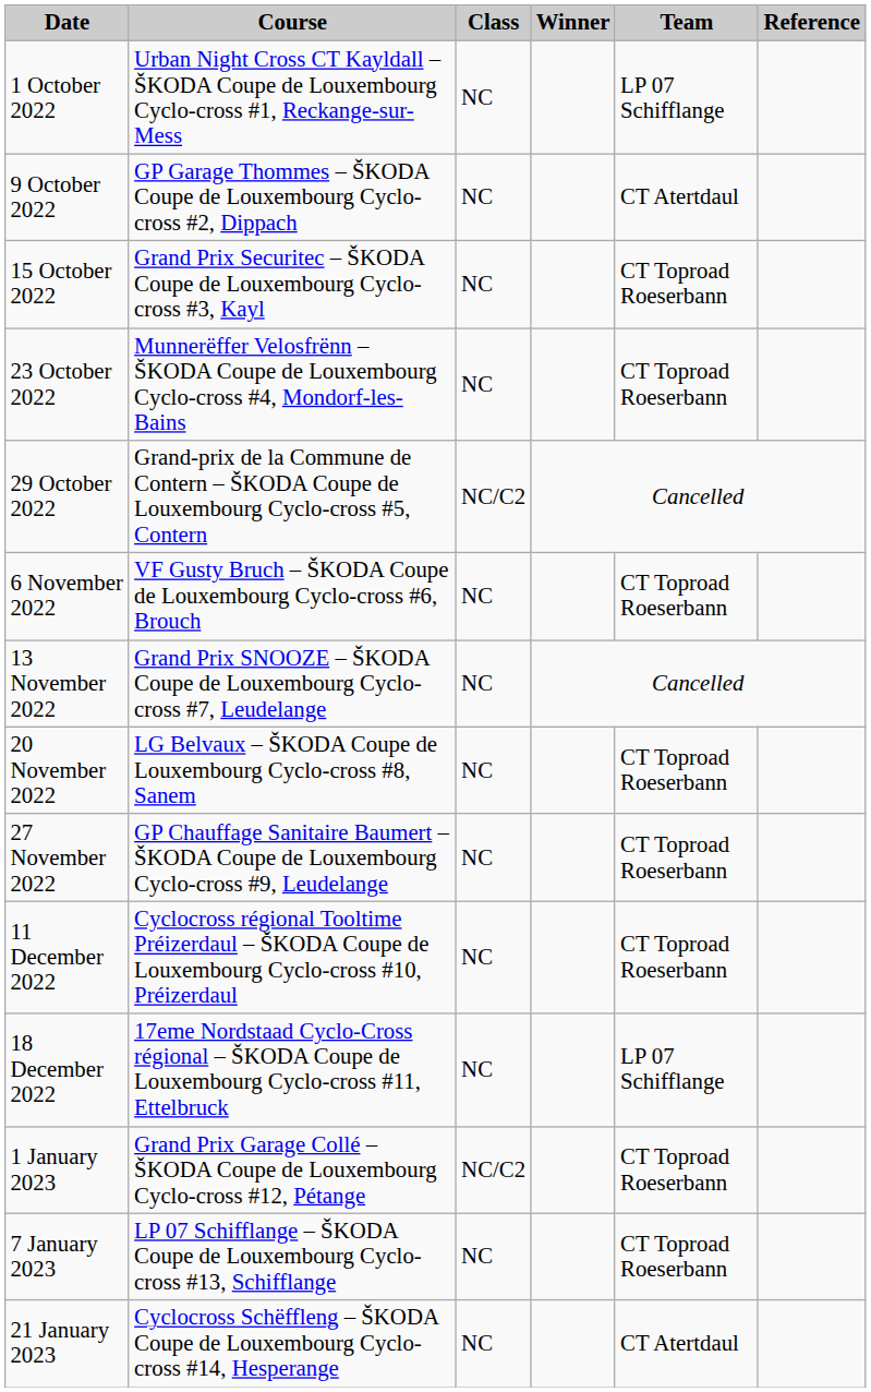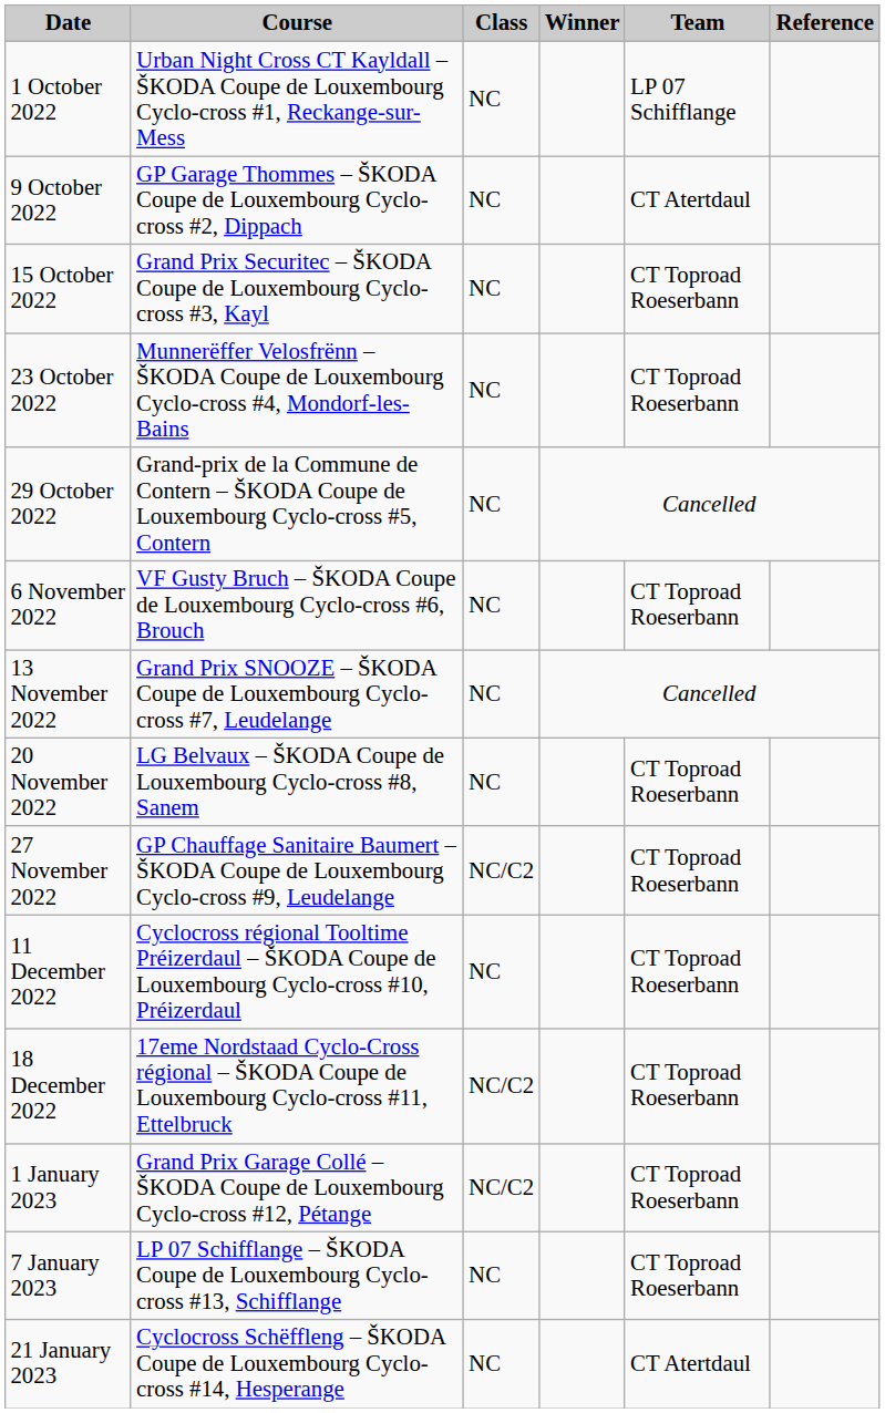29 October 2022 | Class: NC/C2 -> NC
27 November 2022 | Class: NC -> NC/C2
18 December 2022 | Class: NC -> NC/C2
18 December 2022 | Team: LP 07 Schifflange -> CT Toproad Roeserbann
